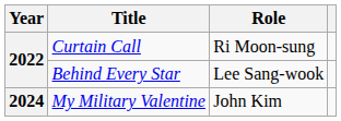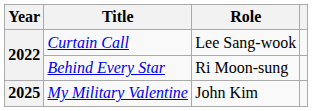Curtain Call | Role: Ri Moon-sung -> Lee Sang-wook
Behind Every Star | Role: Lee Sang-wook -> Ri Moon-sung
My Military Valentine | Year: 2024 -> 2025
